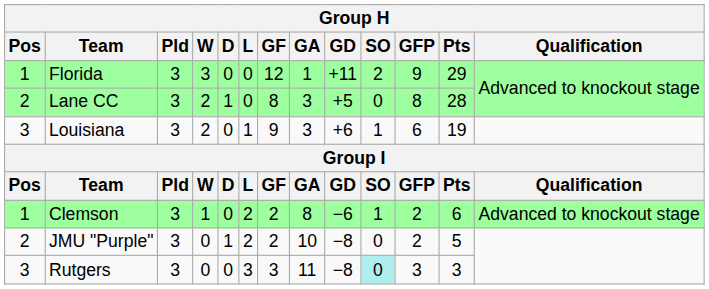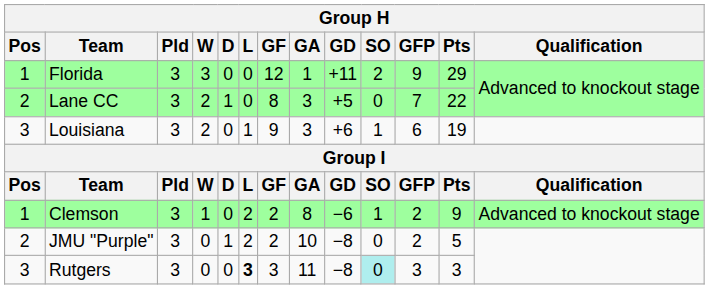Lane CC | GFP: 8 -> 7
Lane CC | Pts: 28 -> 22
Clemson | Pts: 6 -> 9
Rutgers | L: normal -> bold
